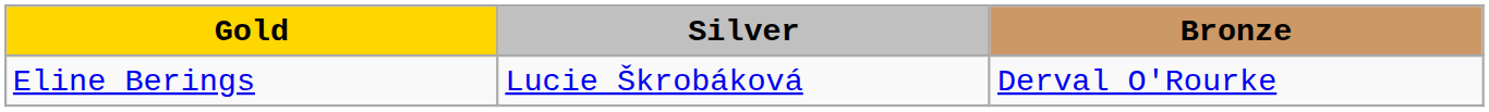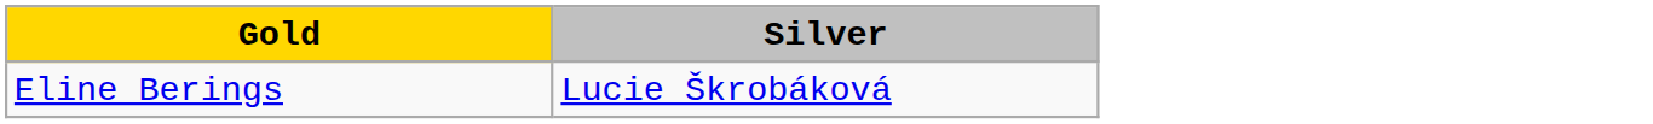- column: Bronze | Derval O'Rourke
